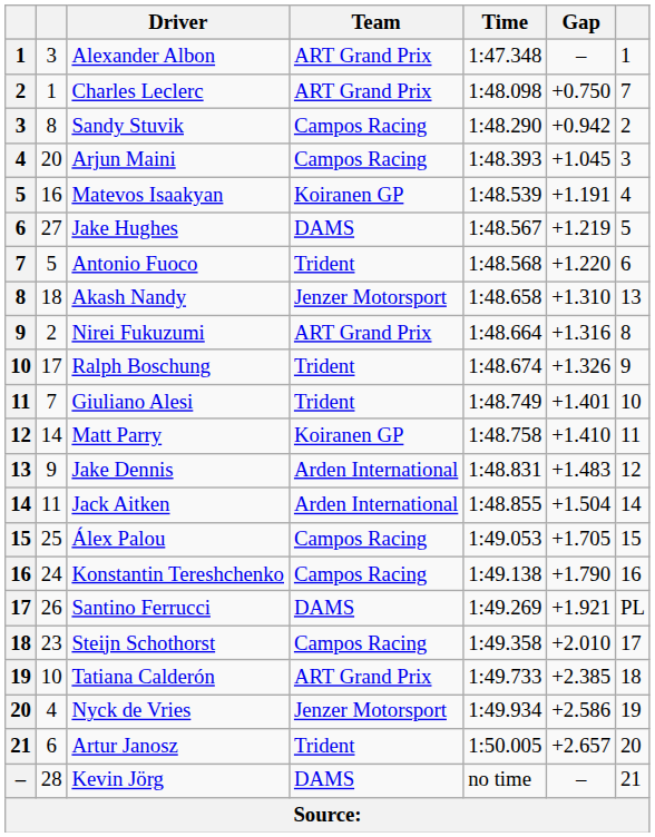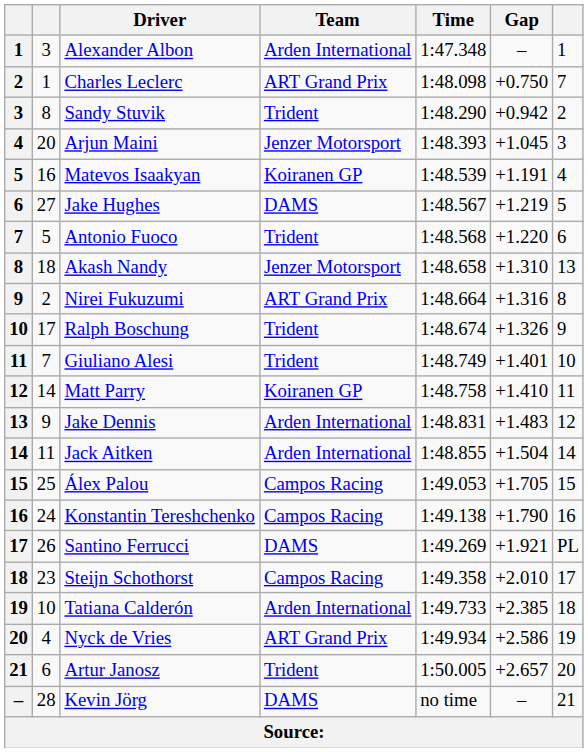Alexander Albon | Team: ART Grand Prix -> Arden International
Sandy Stuvik | Team: Campos Racing -> Trident
Arjun Maini | Team: Campos Racing -> Jenzer Motorsport
Tatiana Calderón | Team: ART Grand Prix -> Arden International
Nyck de Vries | Team: Jenzer Motorsport -> ART Grand Prix
